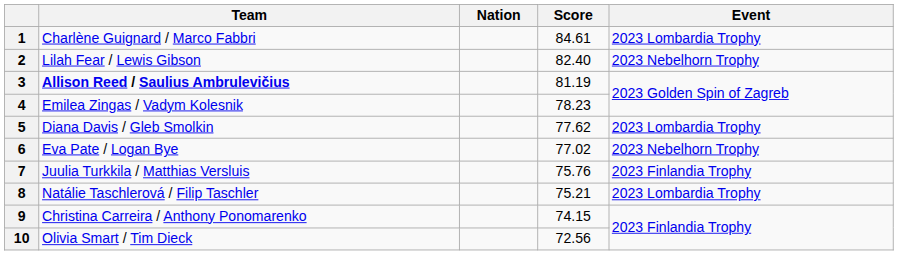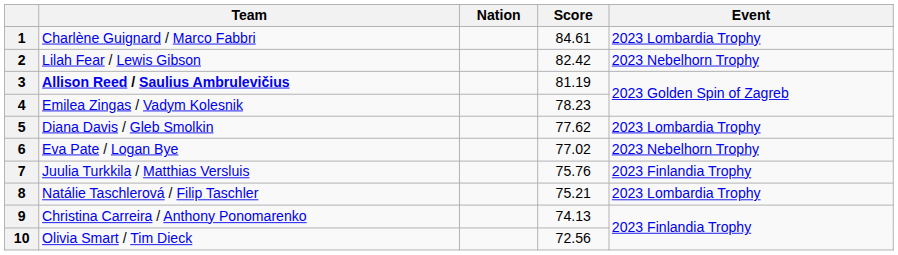2 | Score: 82.40 -> 82.42
9 | Score: 74.15 -> 74.13
